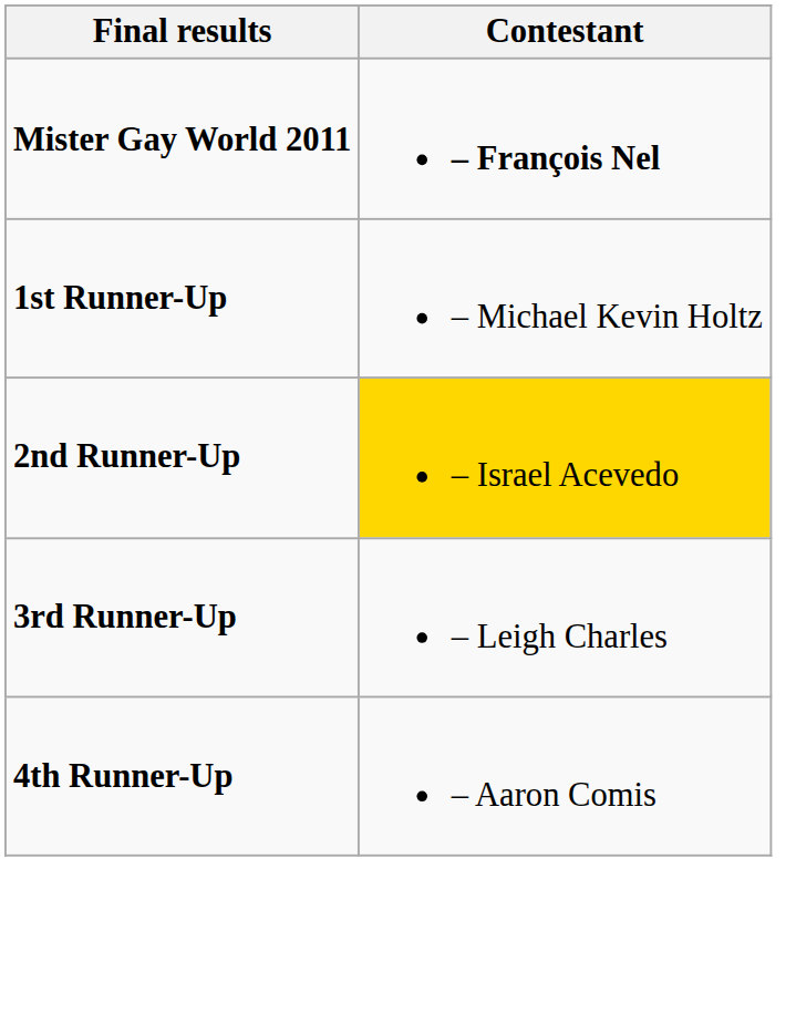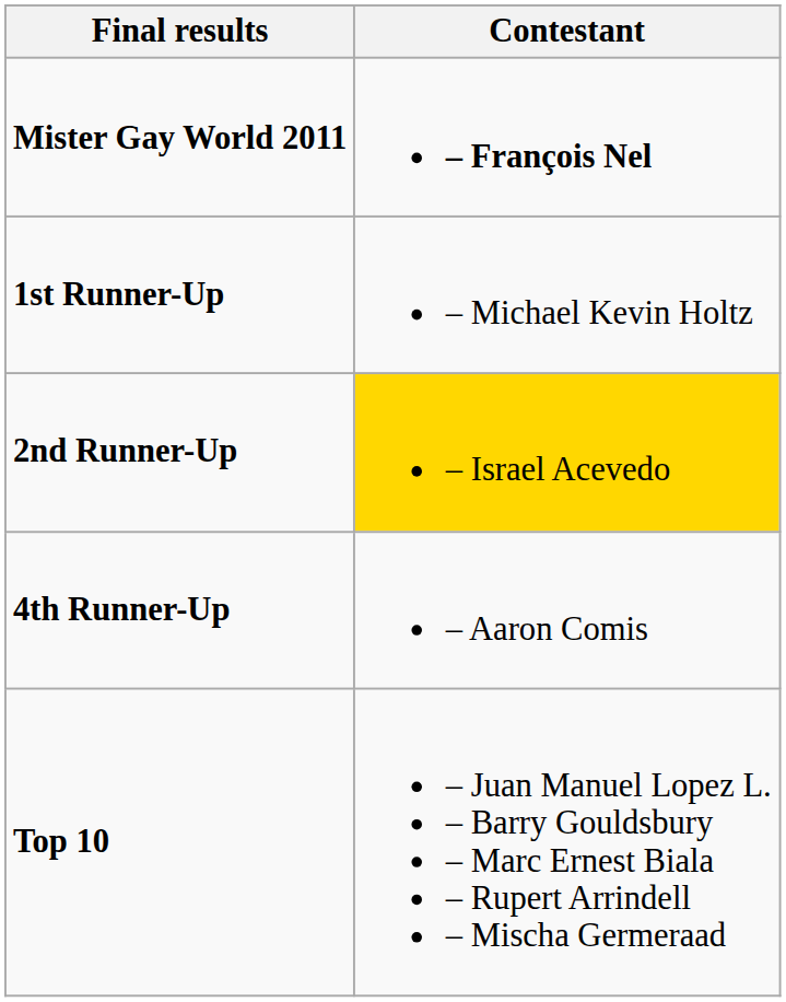- row: 3rd Runner-Up | – Leigh Charles
+ row: Top 10 | – Juan Manuel Lopez L. – Barry Gouldsbury – Marc Ernest Biala – Rupert Arrindell – Mischa Germeraad
